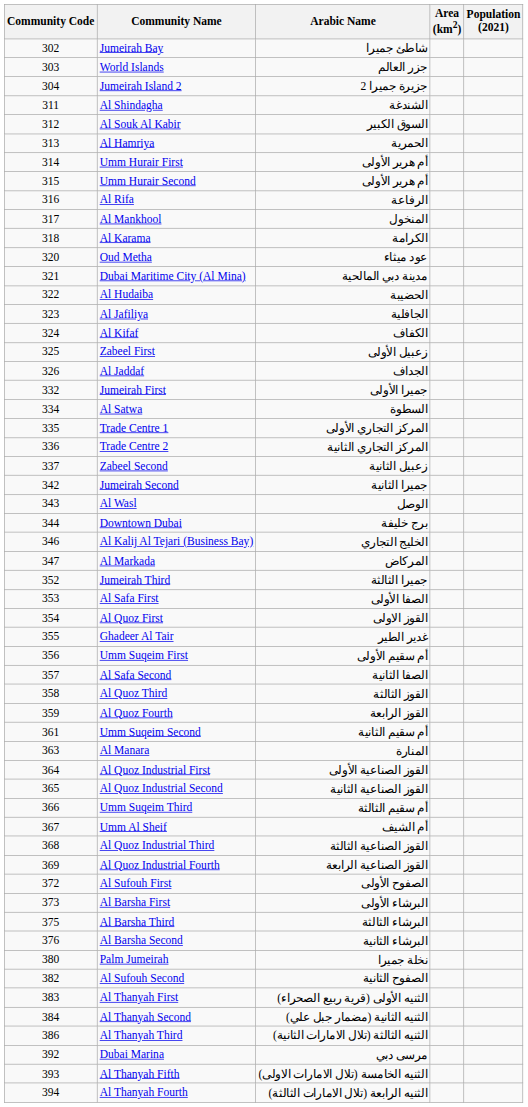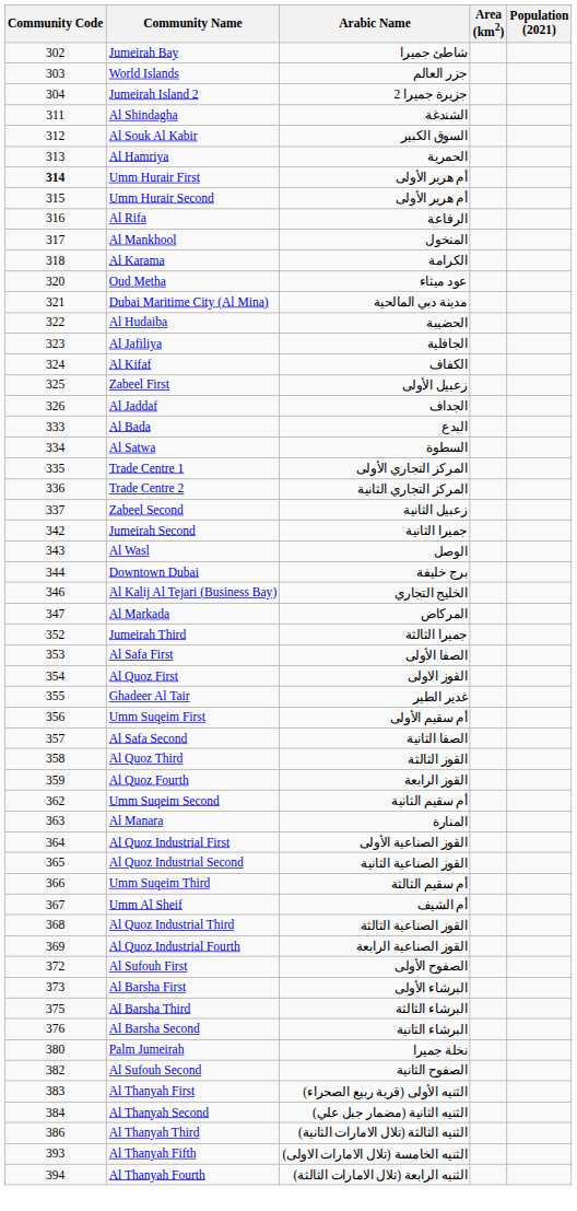Umm Hurair First | Community Code: normal -> bold
- row: 332 | Jumeirah First | جميرا الأولى
+ row: 333 | Al Bada | البدع
Umm Suqeim Second | Community Code: 361 -> 362
- row: 392 | Dubai Marina | مرسى دبي
